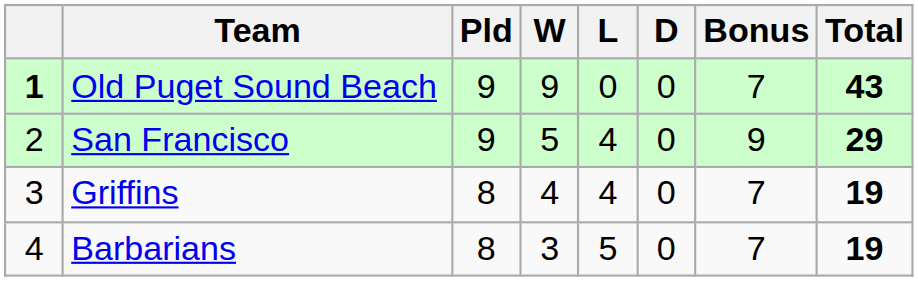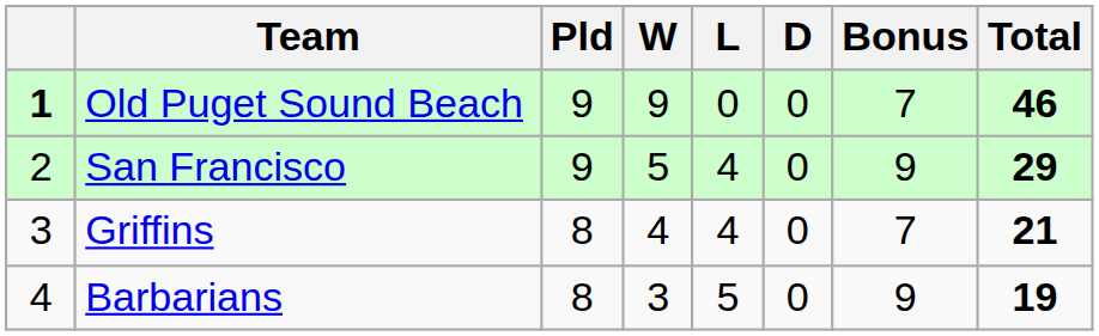Old Puget Sound Beach | Total: 43 -> 46
Griffins | Total: 19 -> 21
Barbarians | Bonus: 7 -> 9
